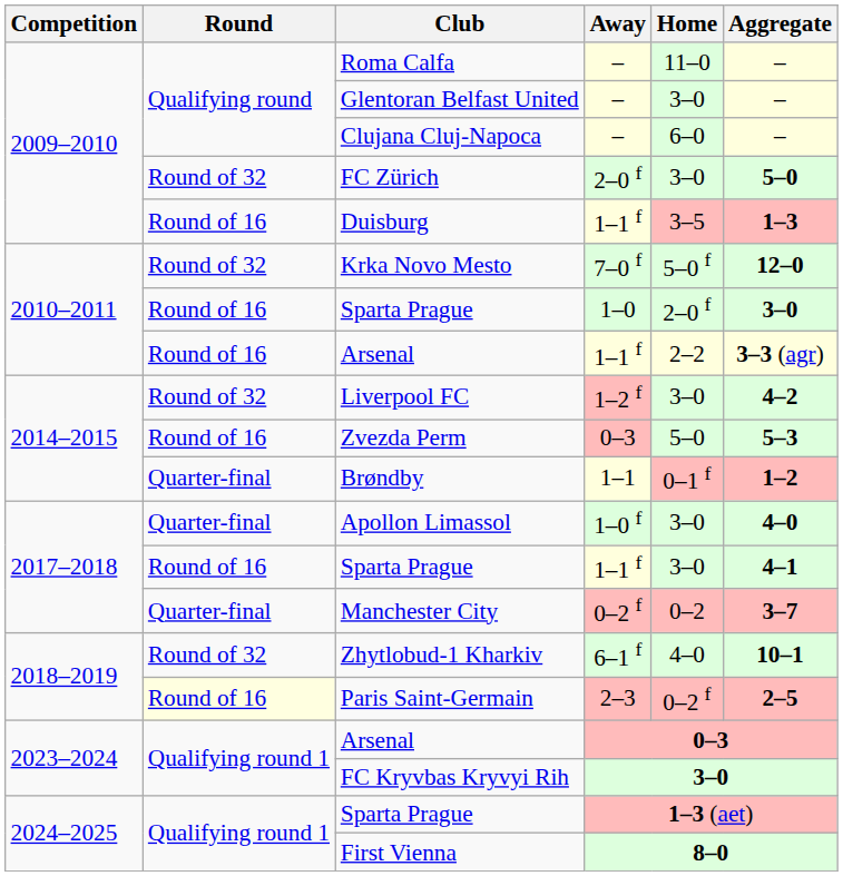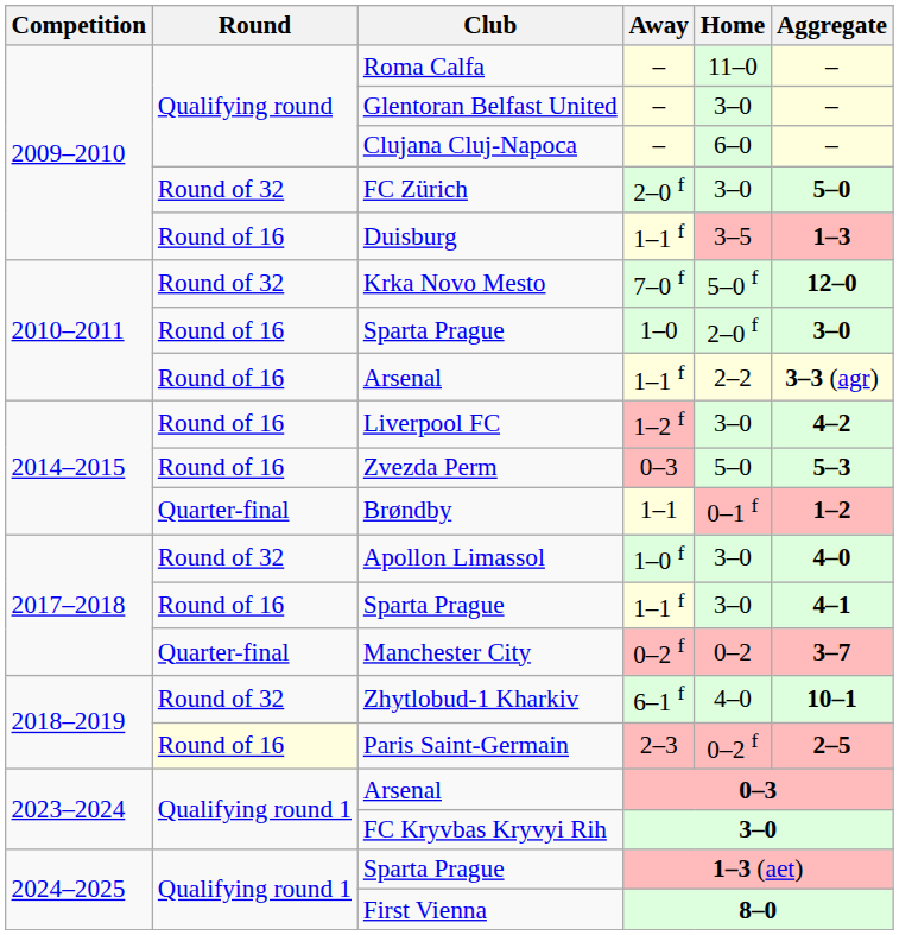Liverpool FC | Round: Round of 32 -> Round of 16
Apollon Limassol | Round: Quarter-final -> Round of 32
